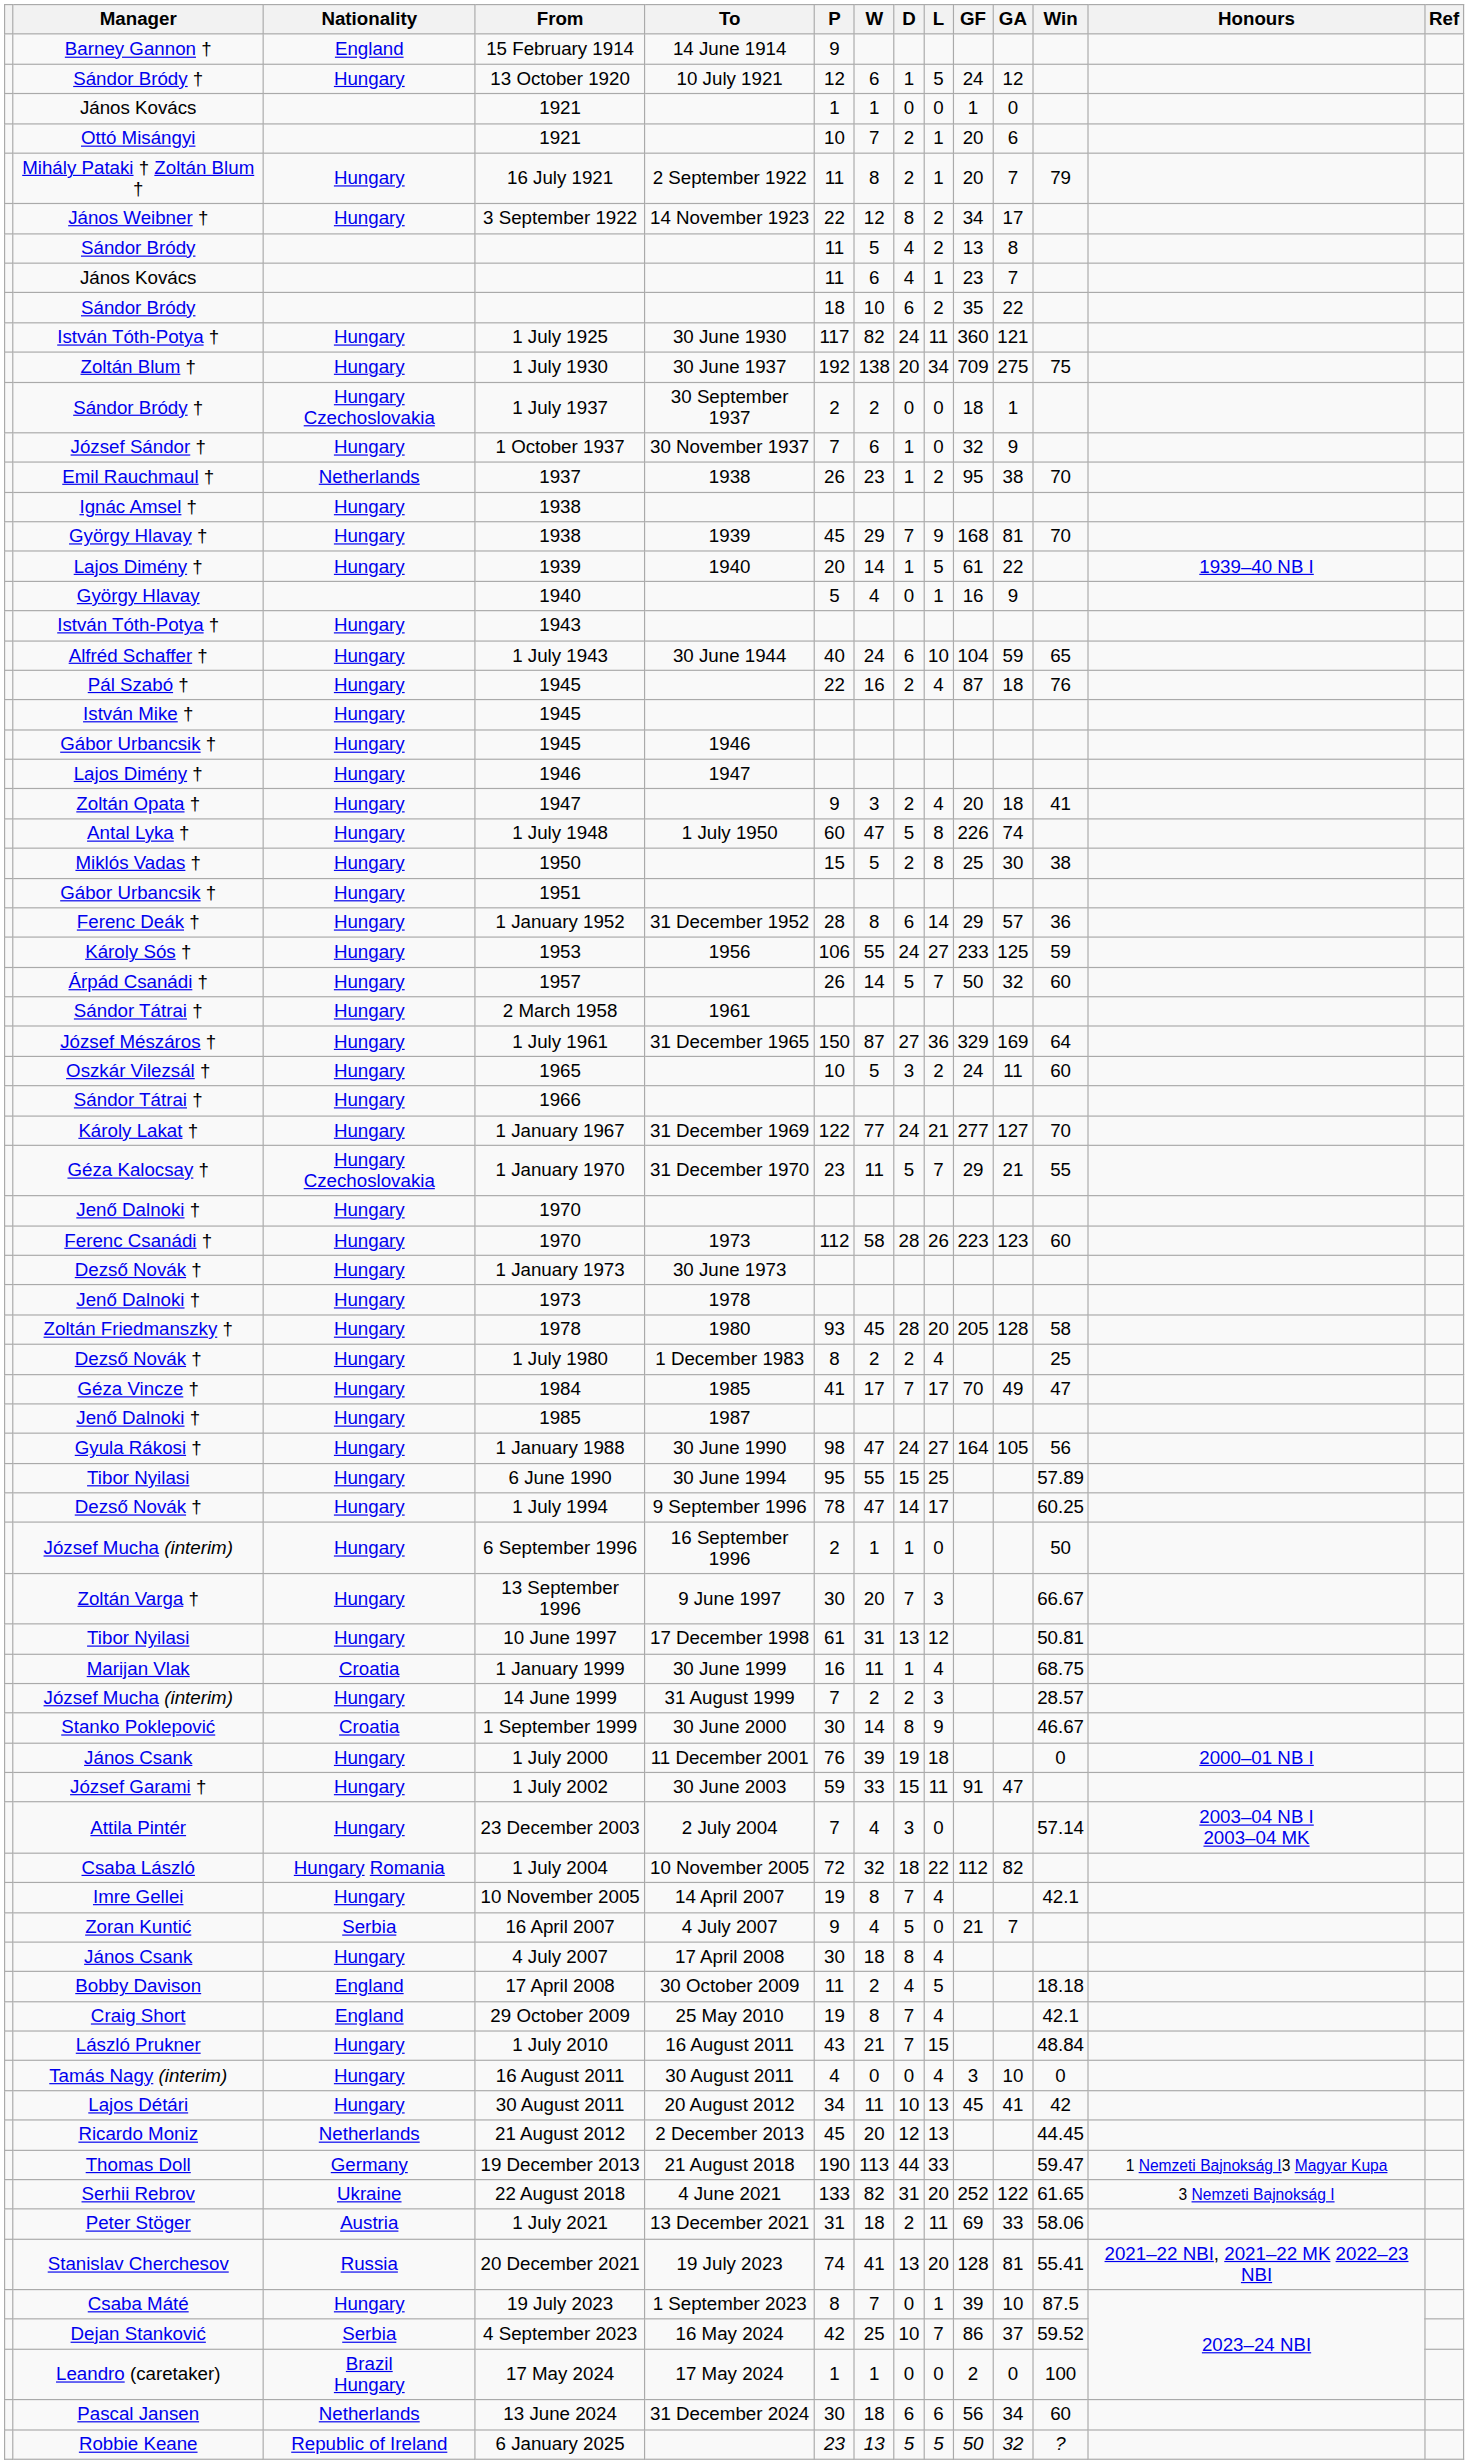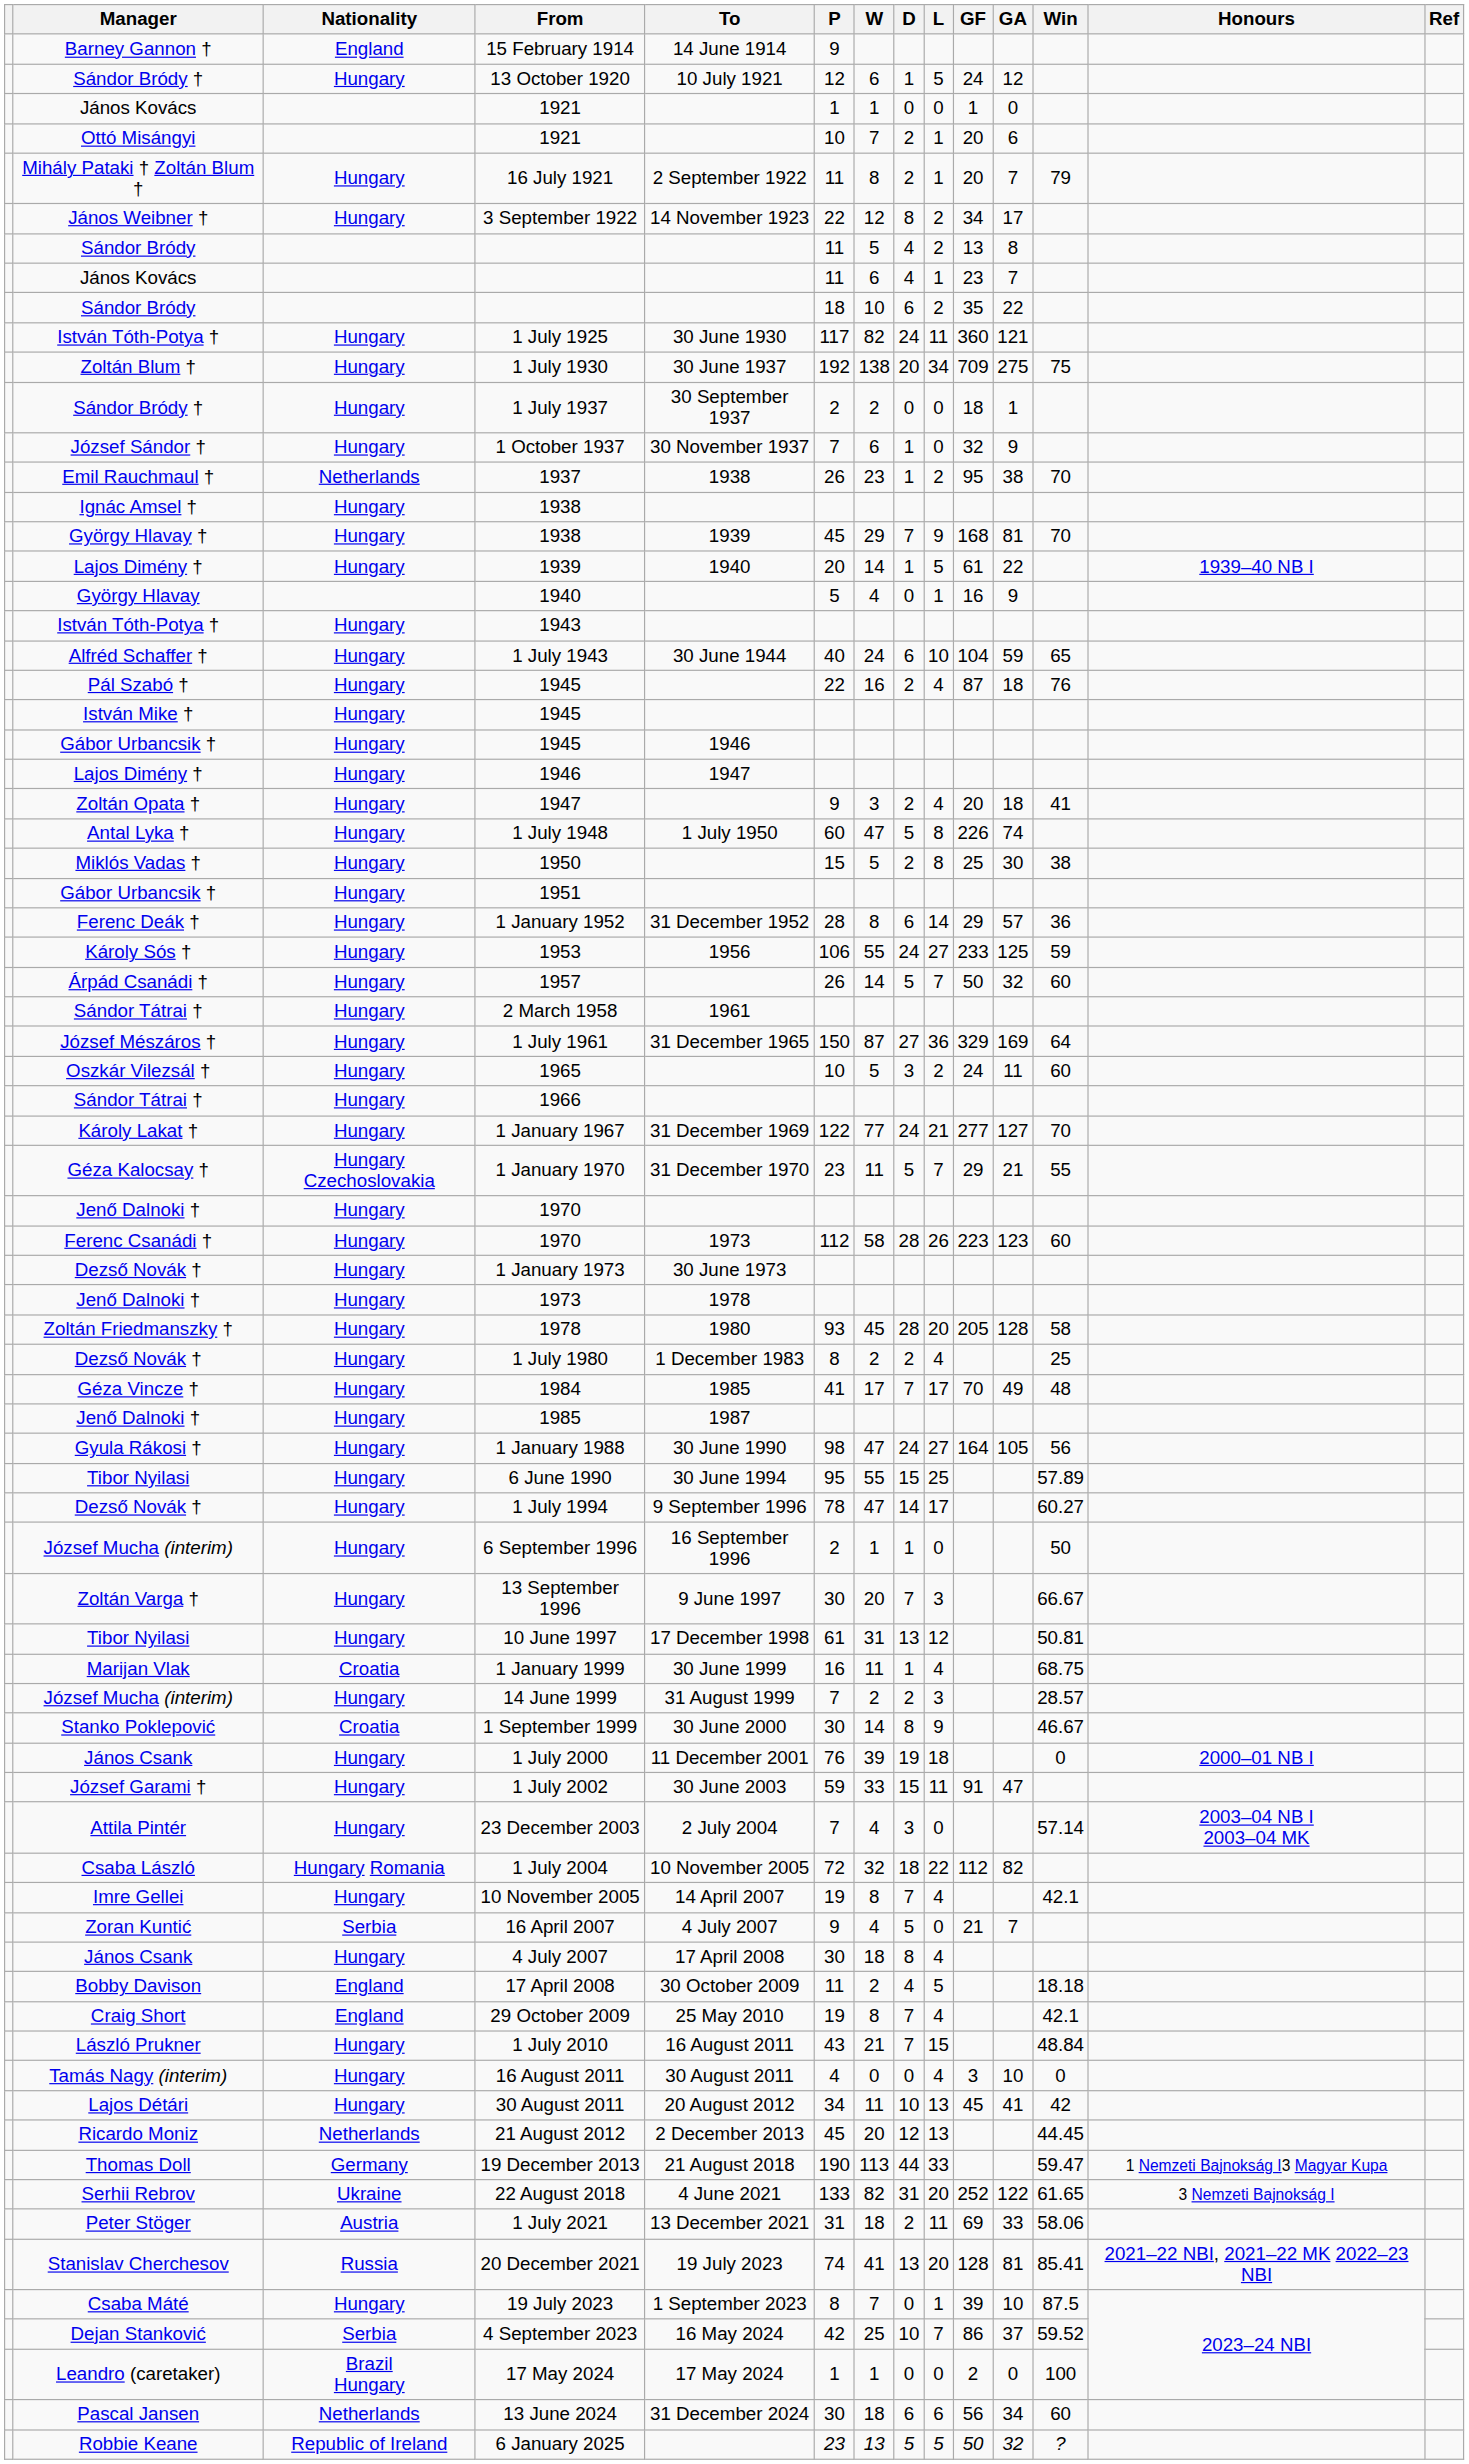1 July 1937 | Nationality: Hungary Czechoslovakia -> Hungary
1984 | Win: 47 -> 48
1 July 1994 | Win: 60.25 -> 60.27
20 December 2021 | Win: 55.41 -> 85.41
